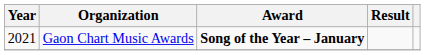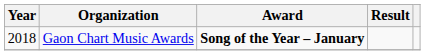Gaon Chart Music Awards | Year: 2021 -> 2018
